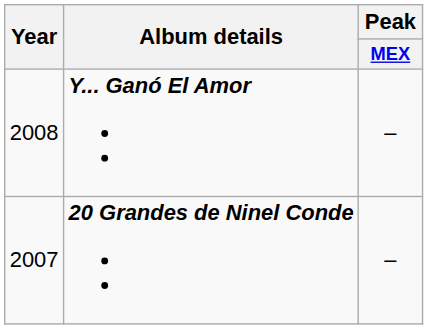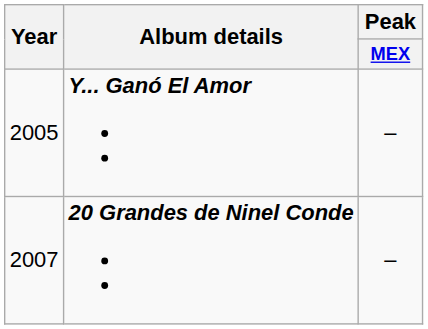Y... Ganó El Amor | Year: 2008 -> 2005
